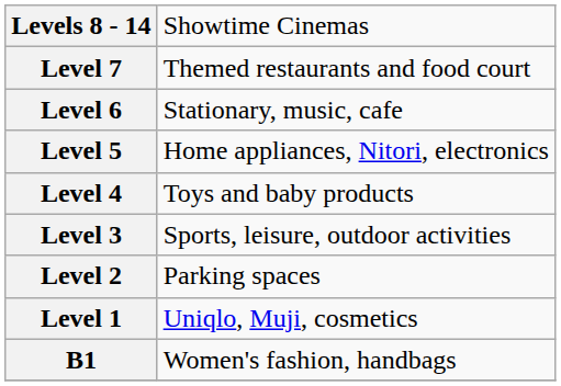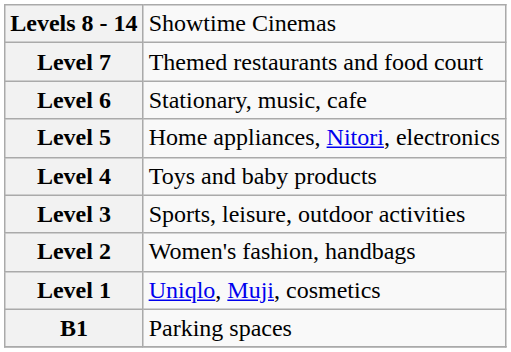Level 2 | column 2: Parking spaces -> Women's fashion, handbags
B1 | column 2: Women's fashion, handbags -> Parking spaces
